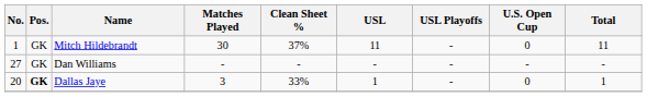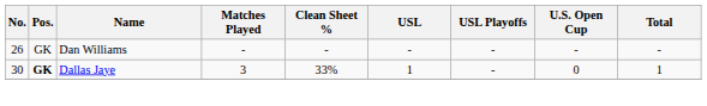- row: 1 | GK | Mitch Hildebrandt | 30 | 37% | 11 | - | 0 | 11
Dan Williams | No.: 27 -> 26
Dallas Jaye | No.: 20 -> 30
